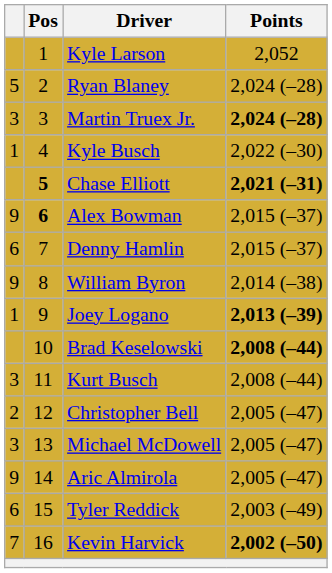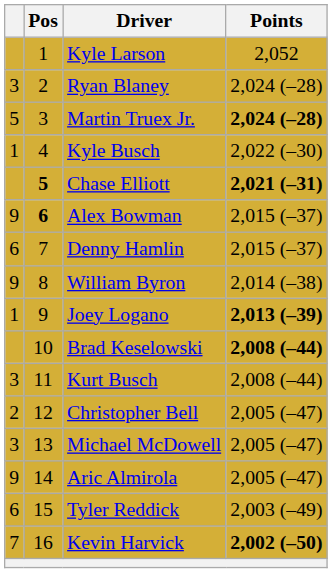Ryan Blaney | column 1: 5 -> 3
Martin Truex Jr. | column 1: 3 -> 5
